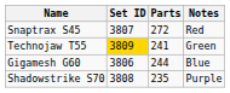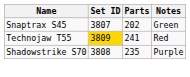Snaptrax S45 | Parts: 272 -> 202
Snaptrax S45 | Notes: Red -> Green
Technojaw T55 | Notes: Green -> Red
- row: Gigamesh G60 | 3806 | 244 | Blue
